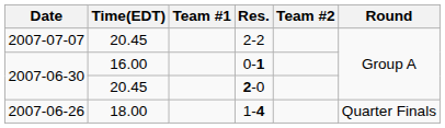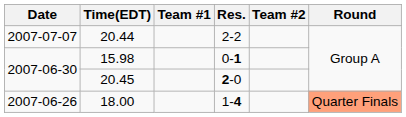2-2 | Time(EDT): 20.45 -> 20.44
0-1 | Time(EDT): 16.00 -> 15.98
1-4 | Round: no background -> lightsalmon background
